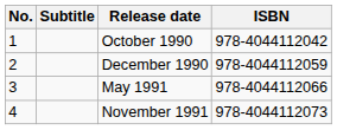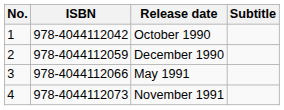columns swapped: Subtitle <-> ISBN
